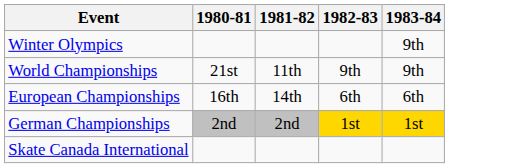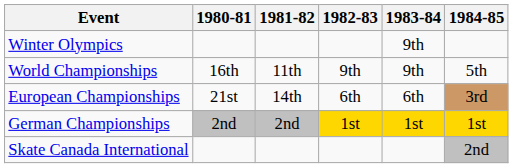+ column: 1984-85 | 5th | 3rd | 1st | 2nd
World Championships | 1980-81: 21st -> 16th
European Championships | 1980-81: 16th -> 21st
